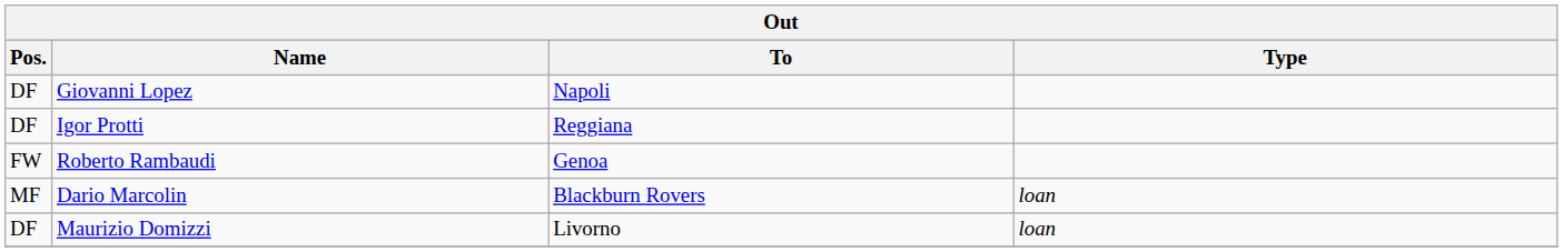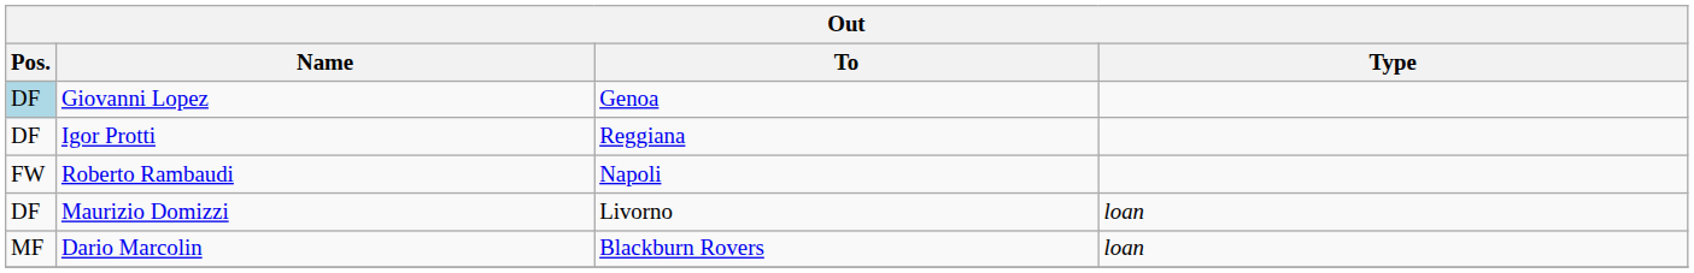Giovanni Lopez | Pos.: no background -> lightblue background
Giovanni Lopez | To: Napoli -> Genoa
Roberto Rambaudi | To: Genoa -> Napoli
rows swapped: Maurizio Domizzi <-> Dario Marcolin
